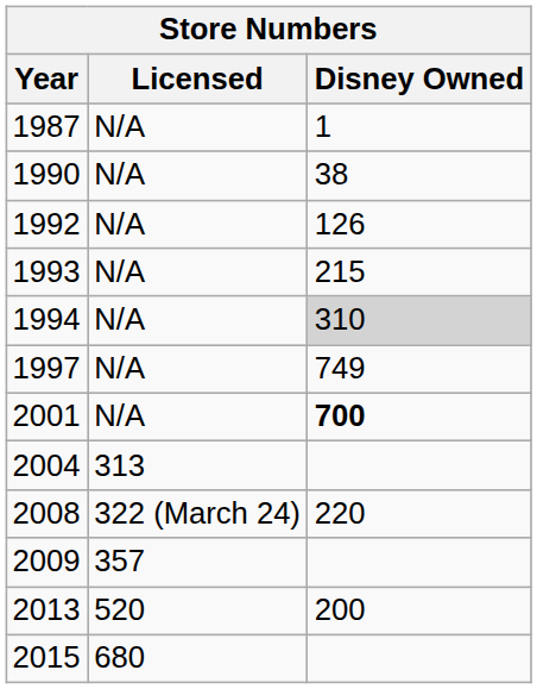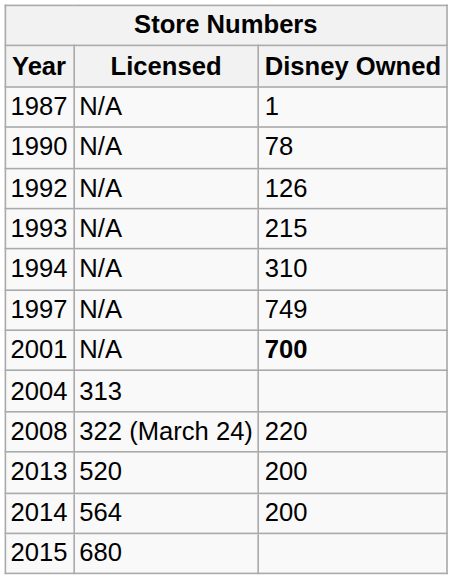1990 | Disney Owned: 38 -> 78
1994 | Disney Owned: lightgrey background -> no background
- row: 2009 | 357
+ row: 2014 | 564 | 200
